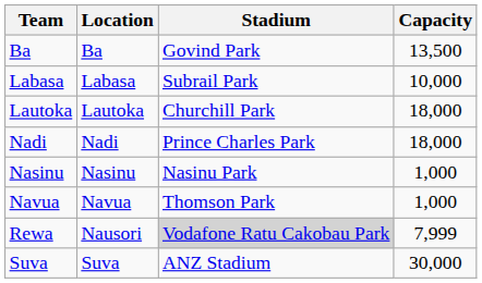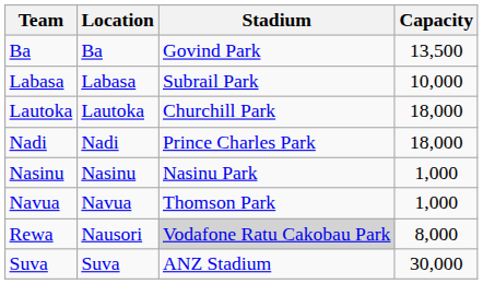Rewa | Capacity: 7,999 -> 8,000
